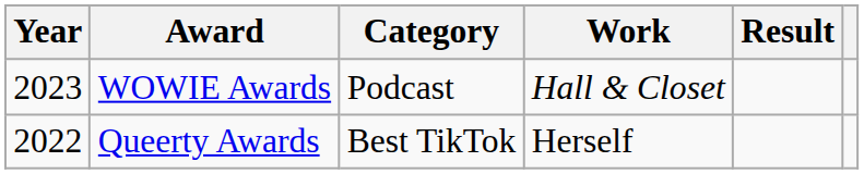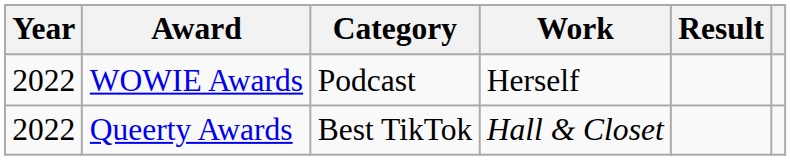WOWIE Awards | Year: 2023 -> 2022
WOWIE Awards | Work: Hall & Closet -> Herself
Queerty Awards | Work: Herself -> Hall & Closet
